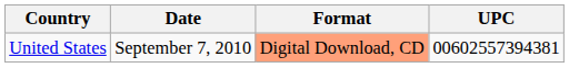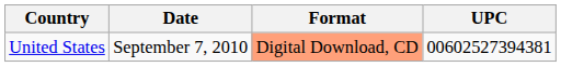United States | UPC: 00602557394381 -> 00602527394381
